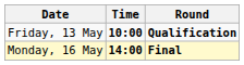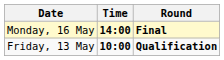rows swapped: Friday, 13 May <-> Monday, 16 May
